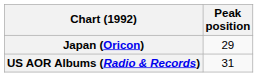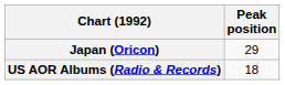US AOR Albums (Radio & Records) | Peak position: 31 -> 18
